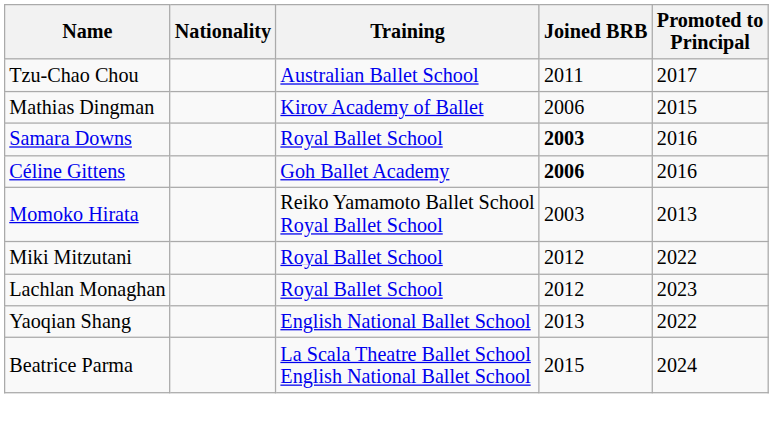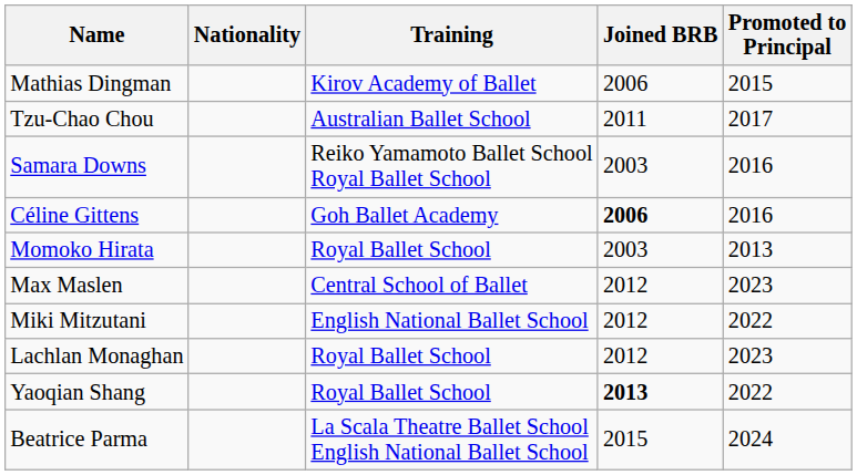rows swapped: Tzu-Chao Chou <-> Mathias Dingman
Samara Downs | Training: Royal Ballet School -> Reiko Yamamoto Ballet School Royal Ballet School
Samara Downs | Joined BRB: bold -> normal
Momoko Hirata | Training: Reiko Yamamoto Ballet School Royal Ballet School -> Royal Ballet School
+ row: Max Maslen | Central School of Ballet | 2012 | 2023
Miki Mitzutani | Training: Royal Ballet School -> English National Ballet School
Yaoqian Shang | Training: English National Ballet School -> Royal Ballet School
Yaoqian Shang | Joined BRB: normal -> bold
